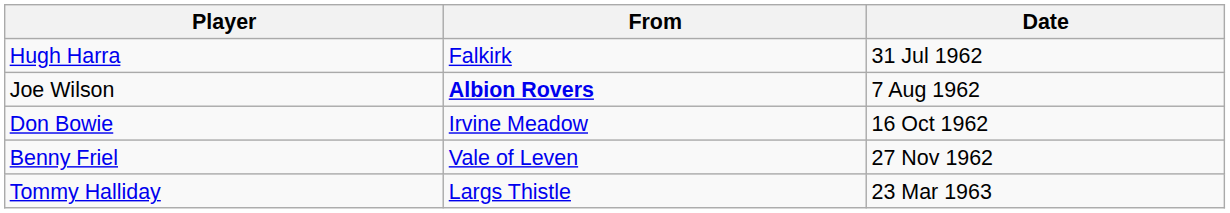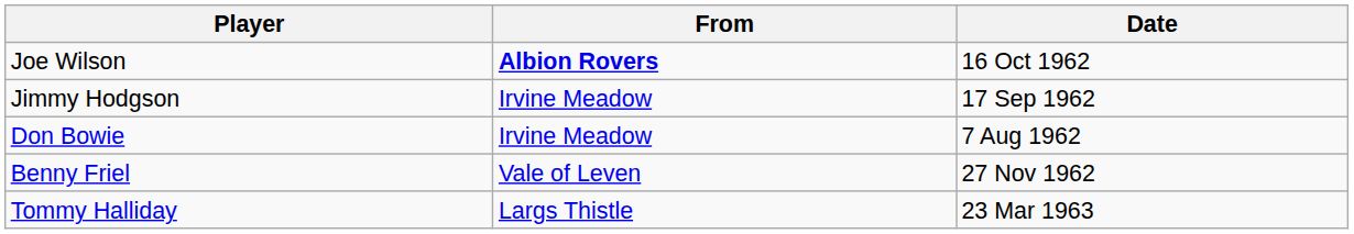- row: Hugh Harra | Falkirk | 31 Jul 1962
Joe Wilson | Date: 7 Aug 1962 -> 16 Oct 1962
+ row: Jimmy Hodgson | Irvine Meadow | 17 Sep 1962
Don Bowie | Date: 16 Oct 1962 -> 7 Aug 1962
